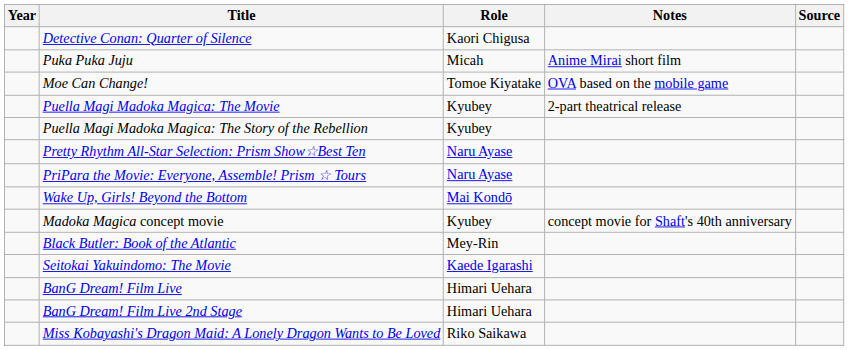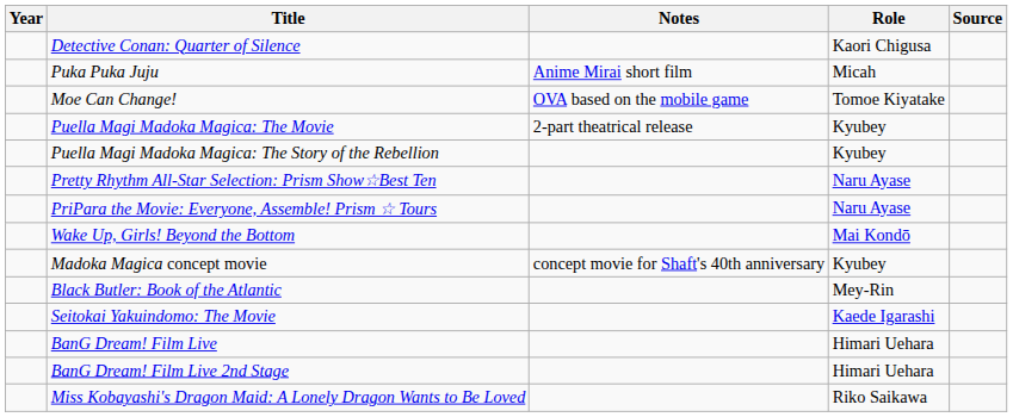columns swapped: Role <-> Notes
